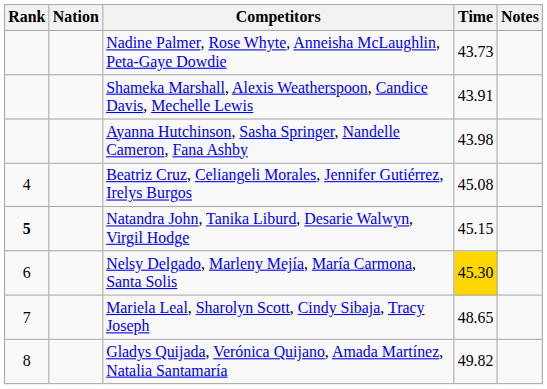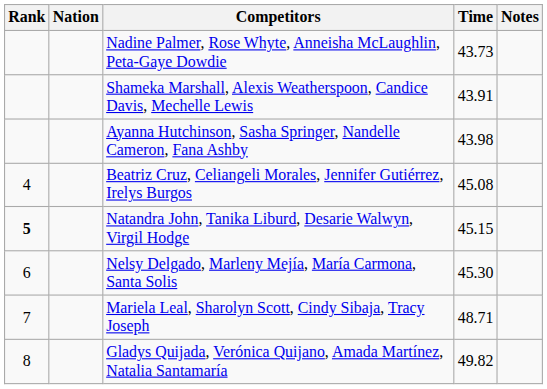Nelsy Delgado, Marleny Mejía, María Carmona, Santa Solis | Time: gold background -> no background
Mariela Leal, Sharolyn Scott, Cindy Sibaja, Tracy Joseph | Time: 48.65 -> 48.71
